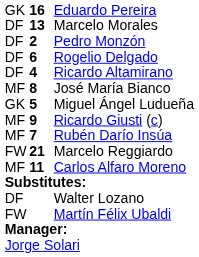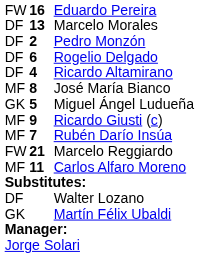Eduardo Pereira | column 1: GK -> FW
Martín Félix Ubaldi | column 1: FW -> GK
